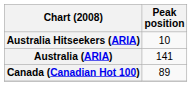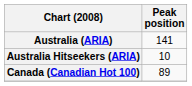rows swapped: Australia (ARIA) <-> Australia Hitseekers (ARIA)
